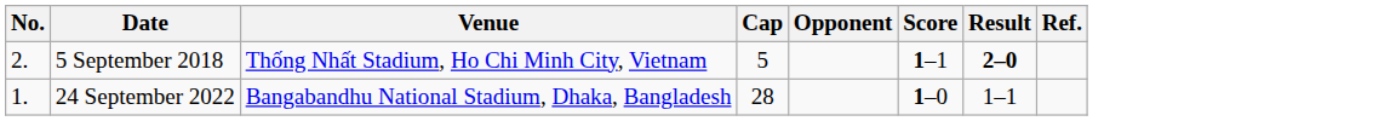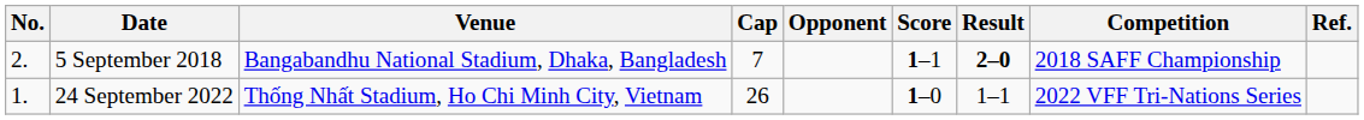+ column: Competition | 2018 SAFF Championship | 2022 VFF Tri-Nations Series
5 September 2018 | Venue: Thống Nhất Stadium, Ho Chi Minh City, Vietnam -> Bangabandhu National Stadium, Dhaka, Bangladesh
5 September 2018 | Cap: 5 -> 7
24 September 2022 | Venue: Bangabandhu National Stadium, Dhaka, Bangladesh -> Thống Nhất Stadium, Ho Chi Minh City, Vietnam
24 September 2022 | Cap: 28 -> 26
